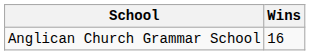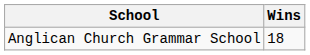Anglican Church Grammar School | Wins: 16 -> 18
